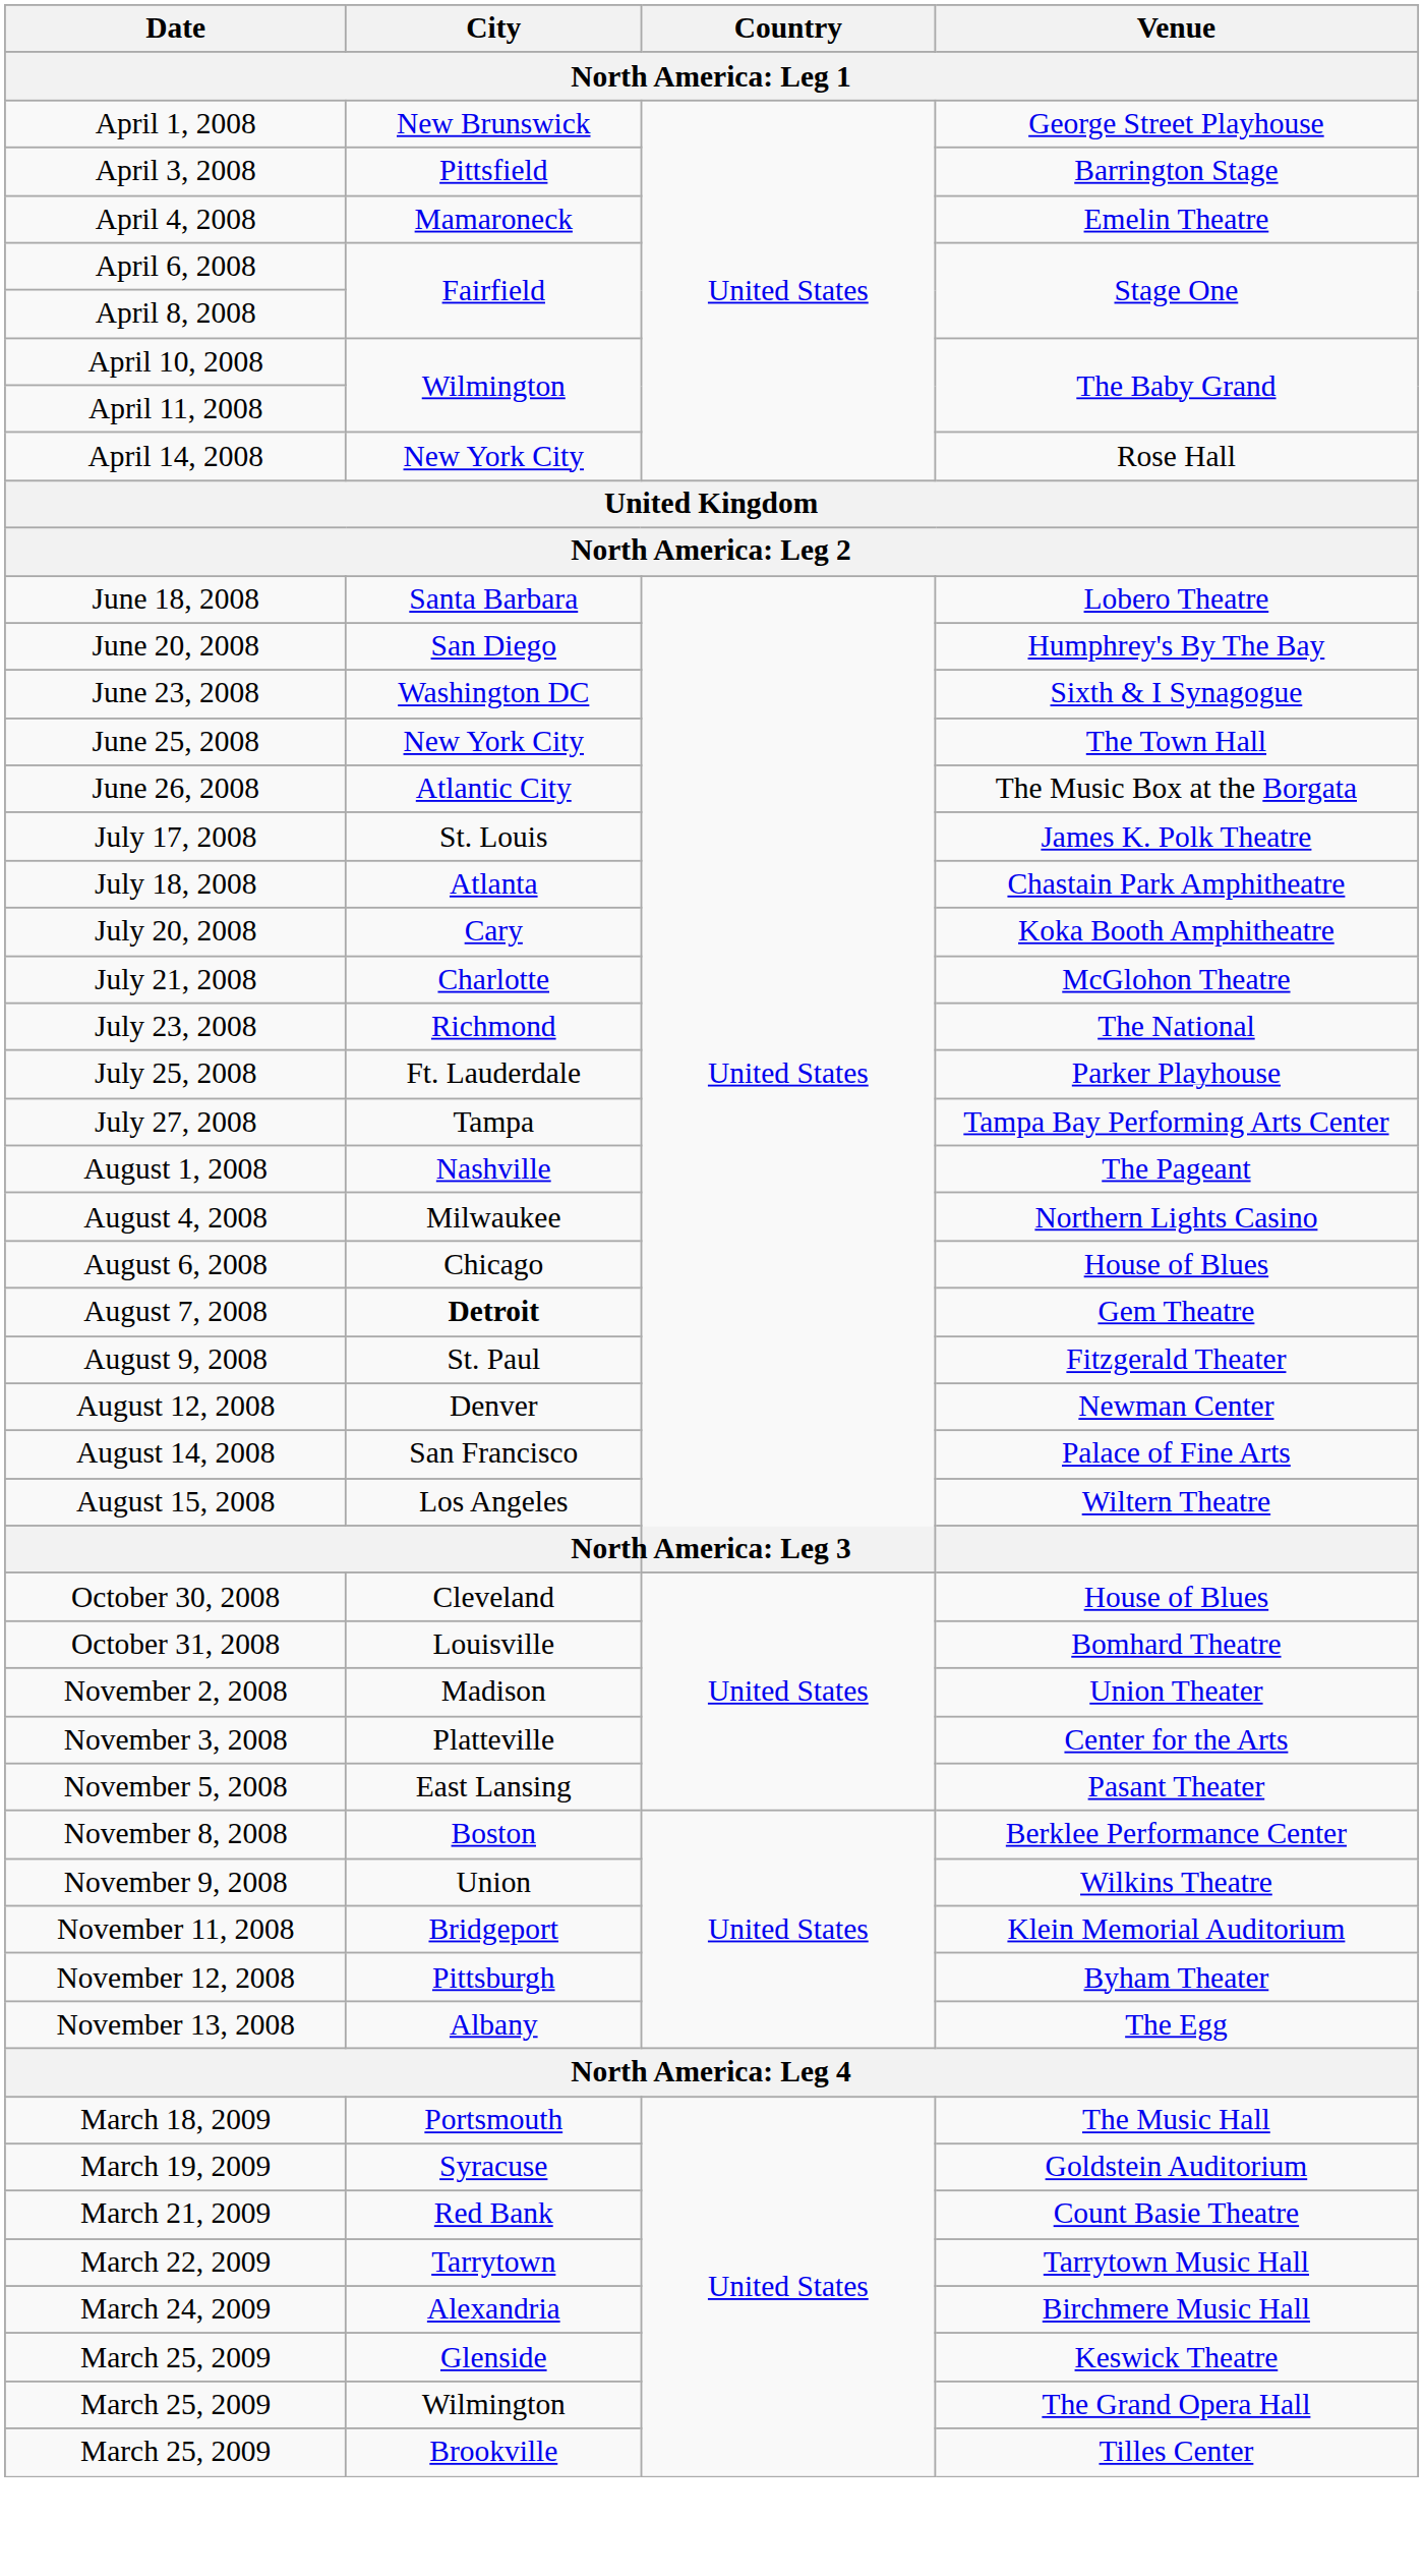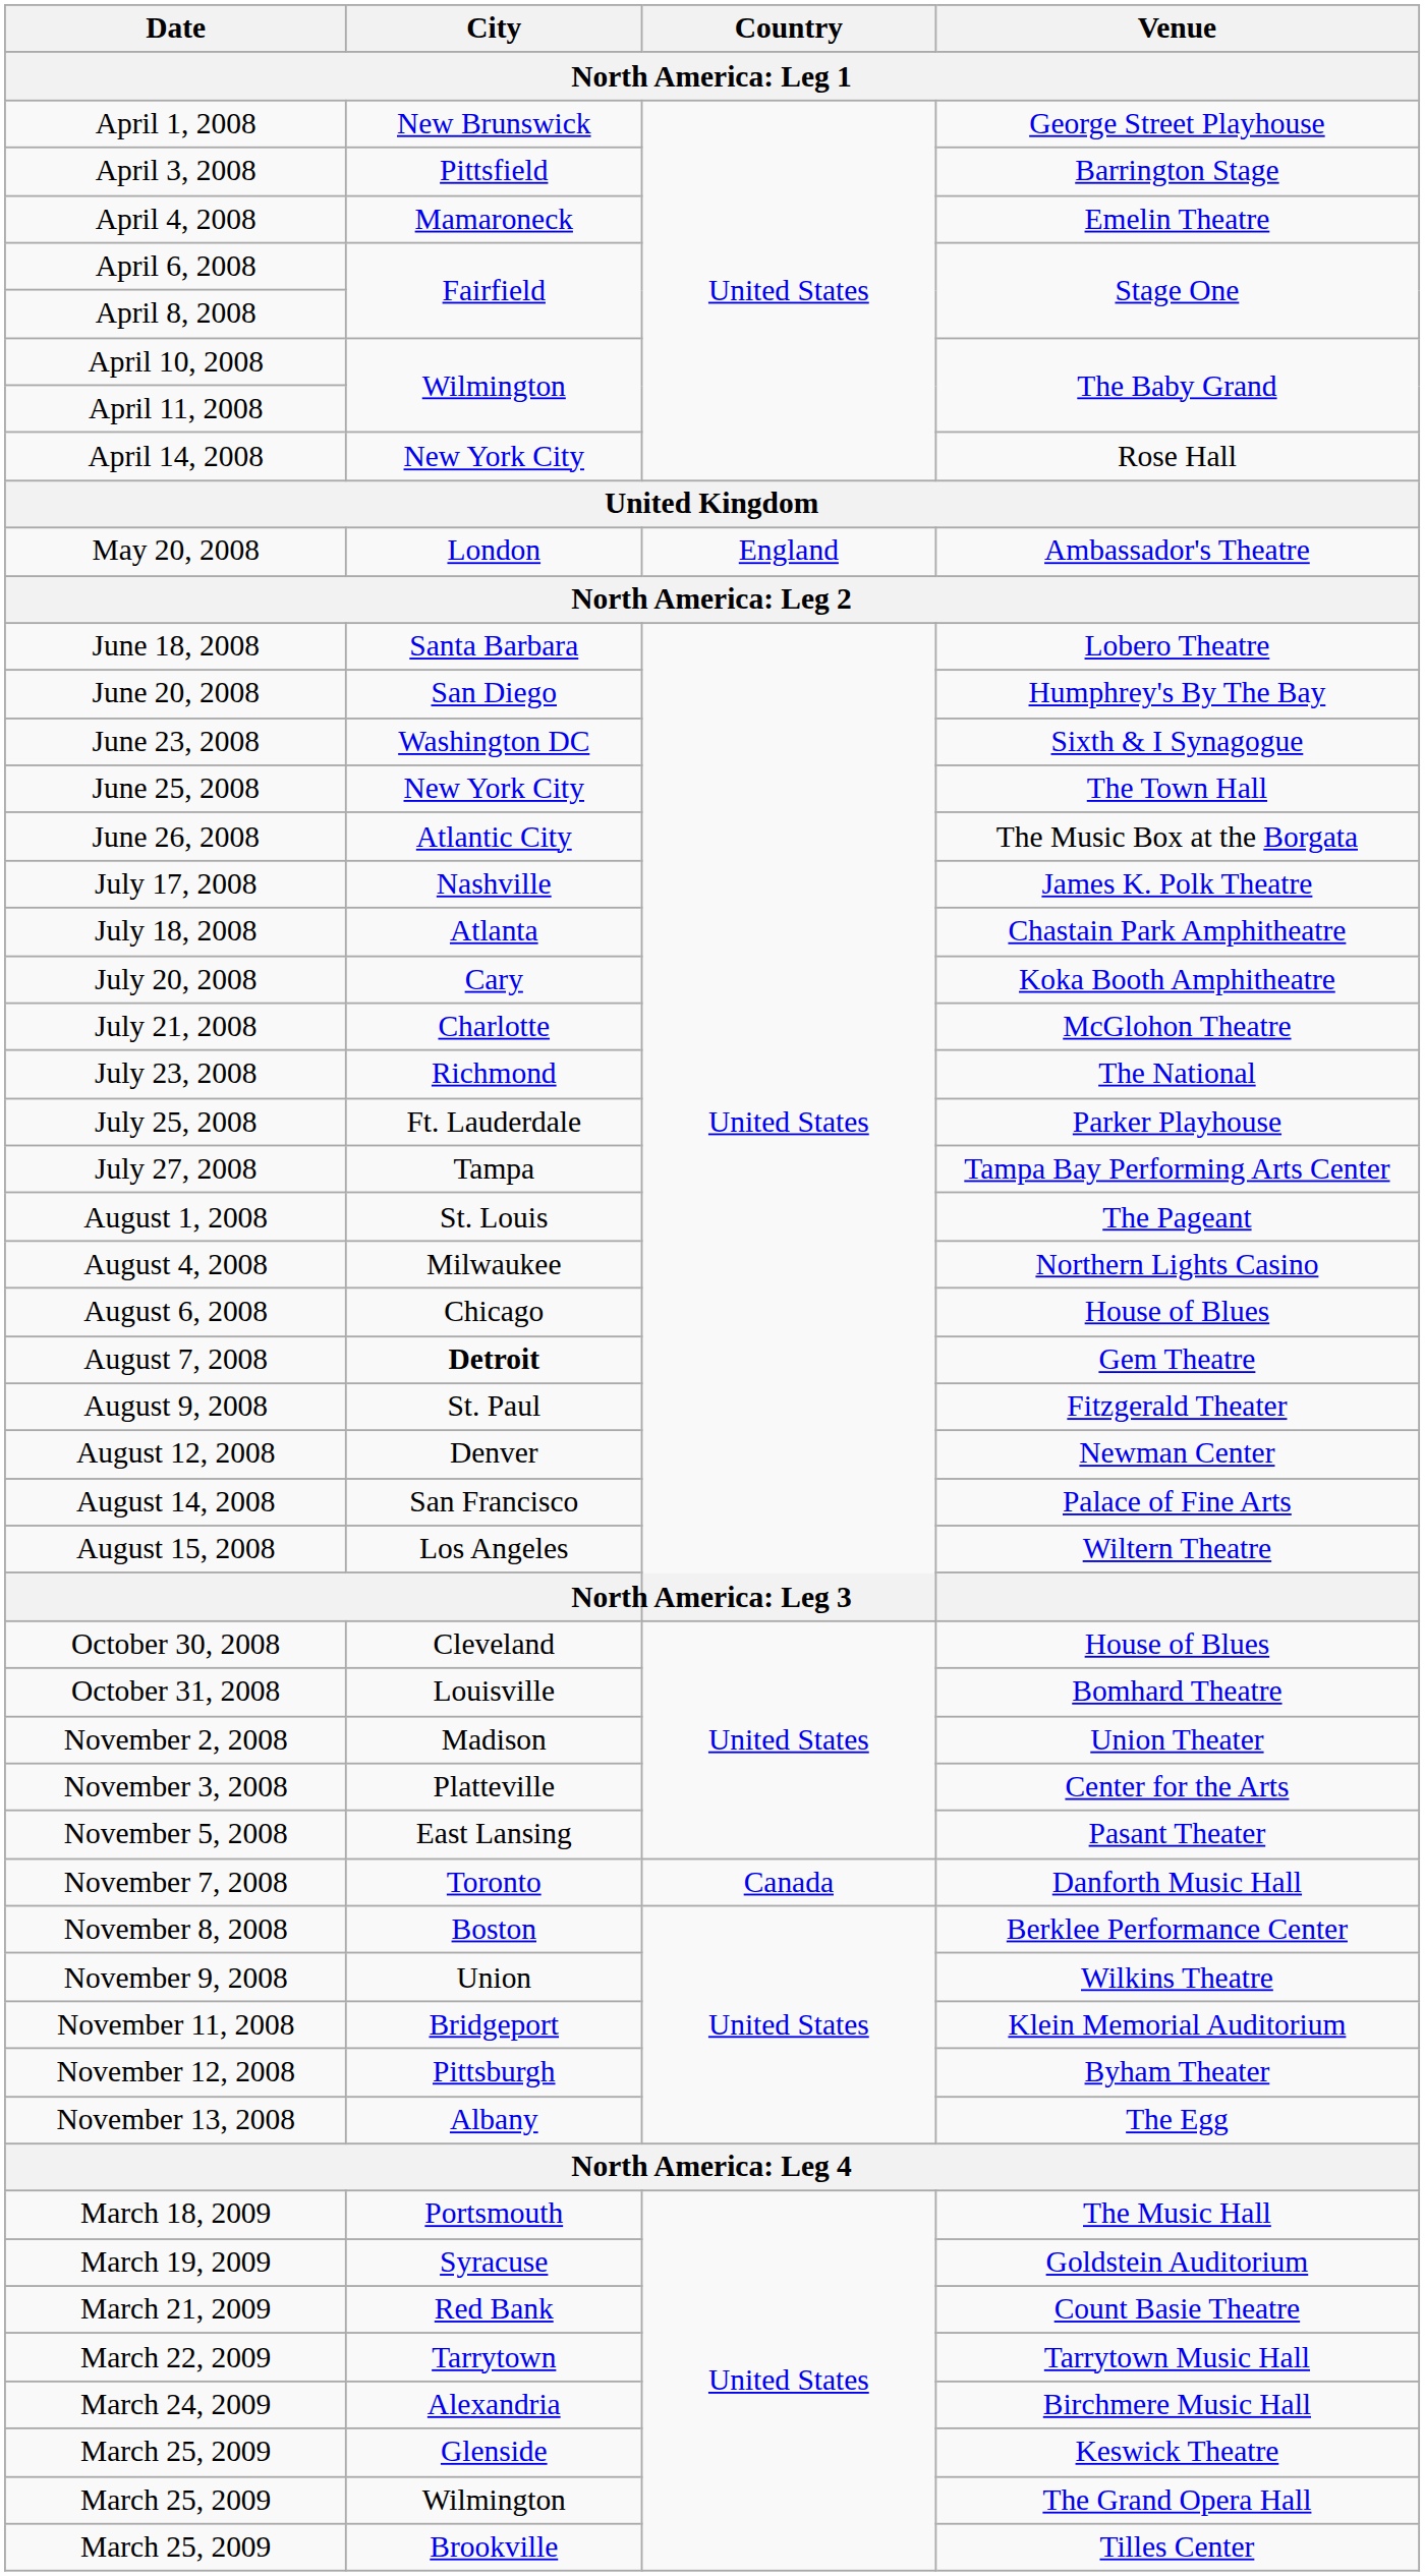+ row: May 20, 2008 | London | England | Ambassador's Theatre
July 17, 2008 | City: St. Louis -> Nashville
August 1, 2008 | City: Nashville -> St. Louis
+ row: November 7, 2008 | Toronto | Canada | Danforth Music Hall
